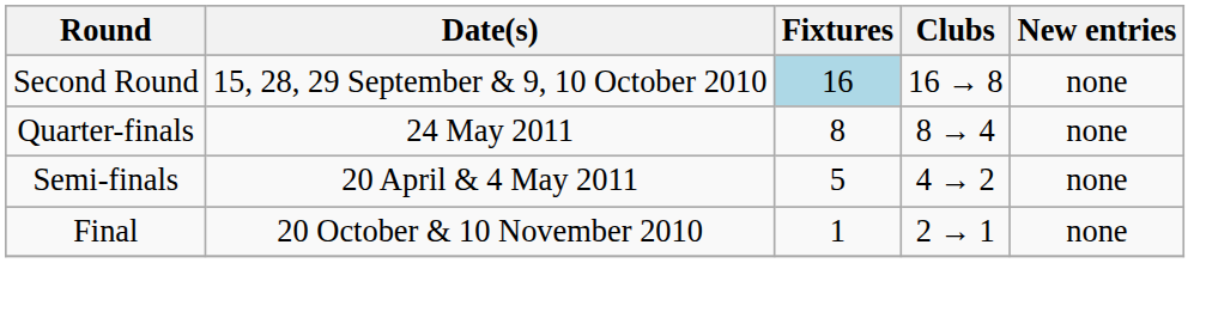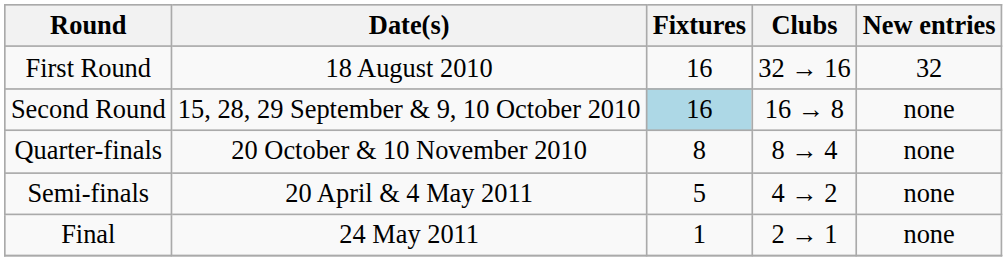+ row: First Round | 18 August 2010 | 16 | 32 → 16 | 32
Quarter-finals | Date(s): 24 May 2011 -> 20 October & 10 November 2010
Final | Date(s): 20 October & 10 November 2010 -> 24 May 2011
